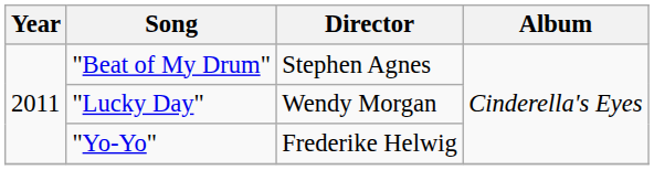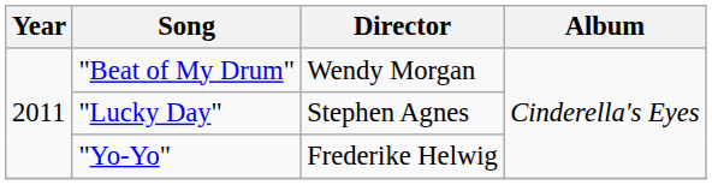"Beat of My Drum" | Director: Stephen Agnes -> Wendy Morgan
"Lucky Day" | Director: Wendy Morgan -> Stephen Agnes
